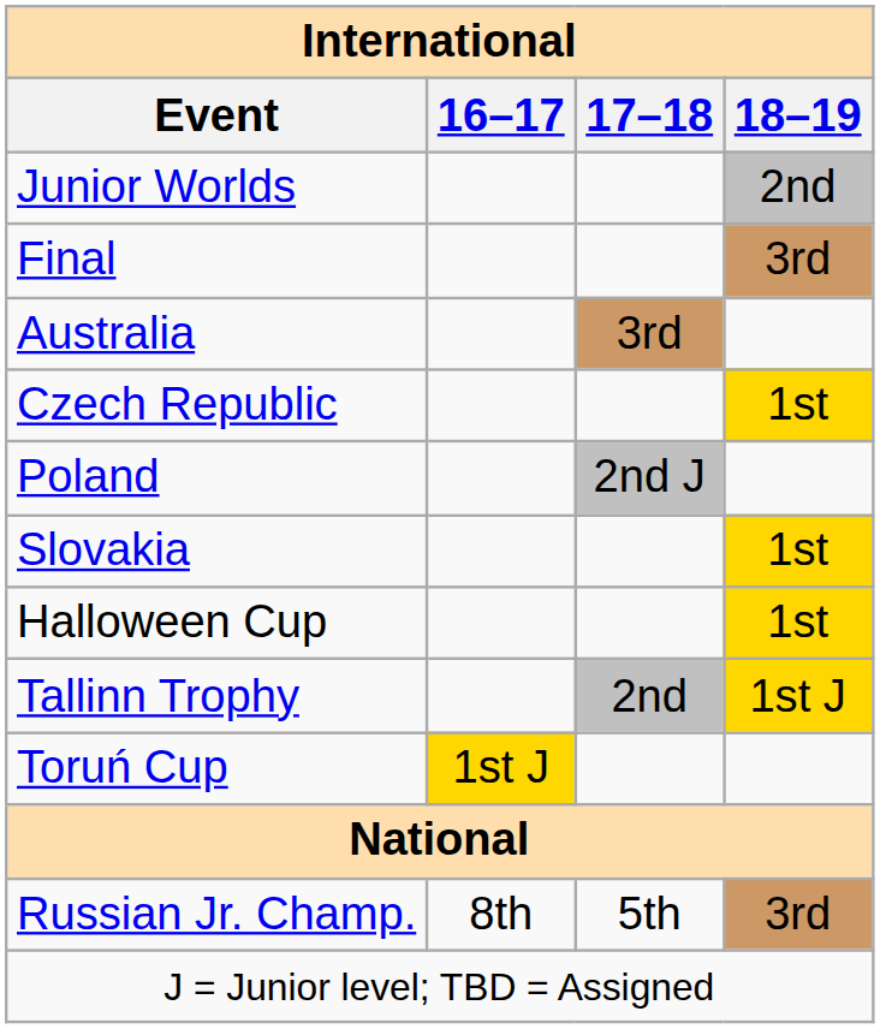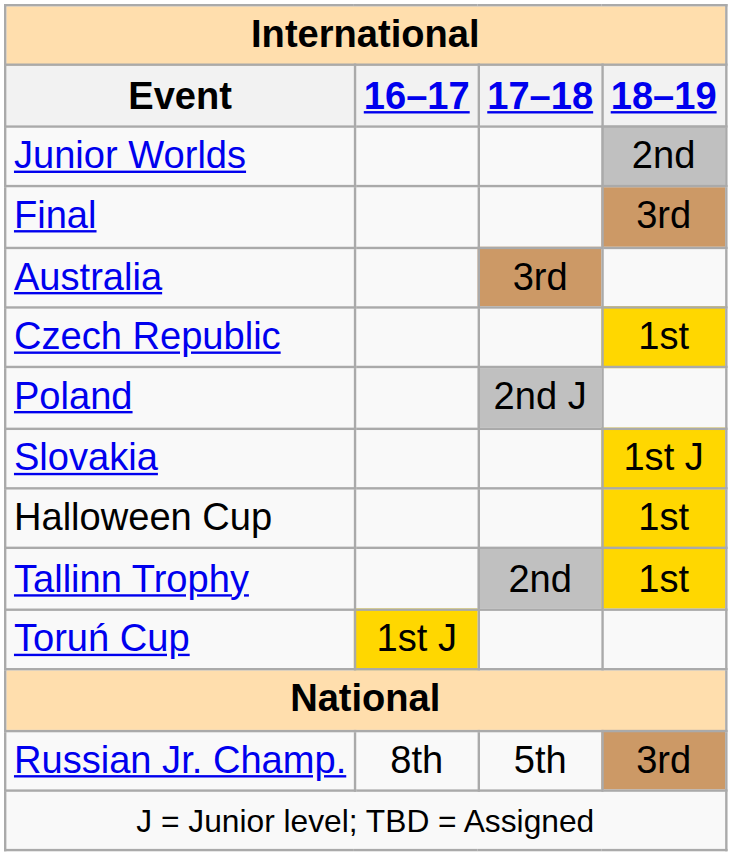Slovakia | International / 18–19: 1st -> 1st J
Tallinn Trophy | International / 18–19: 1st J -> 1st
